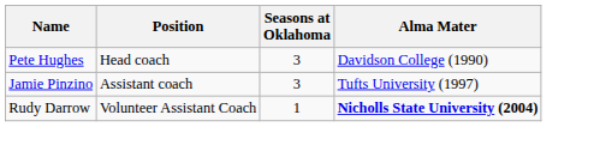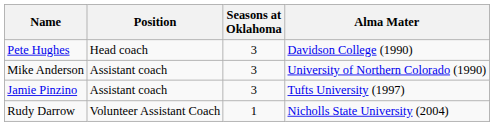+ row: Mike Anderson | Assistant coach | 3 | University of Northern Colorado (1990)
Rudy Darrow | Alma Mater: bold -> normal
